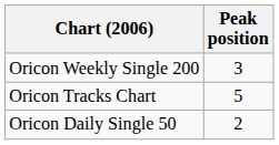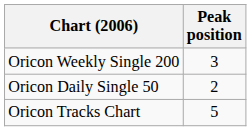rows swapped: Oricon Daily Single 50 <-> Oricon Tracks Chart
